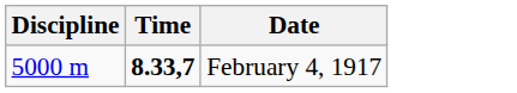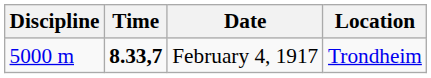+ column: Location | Trondheim
